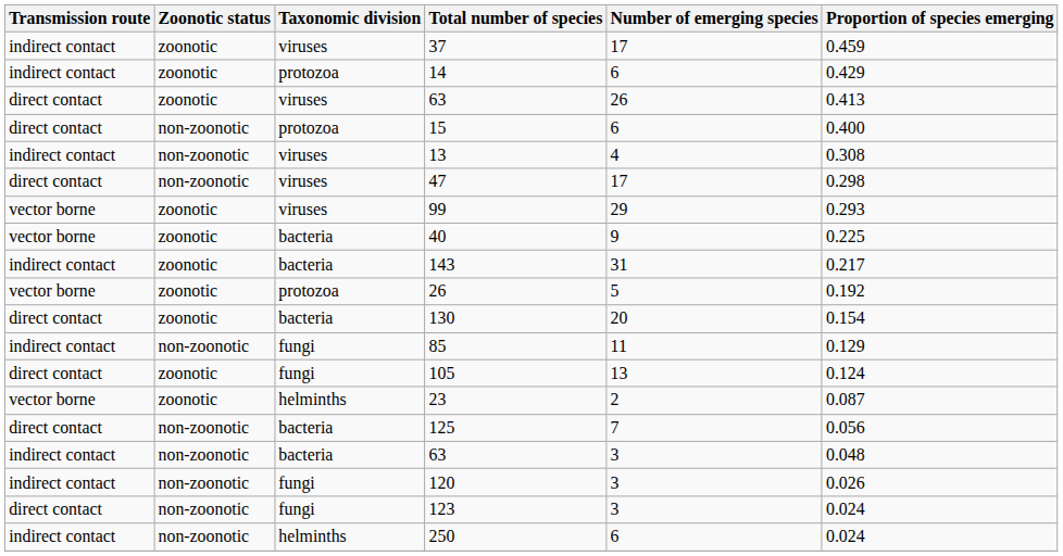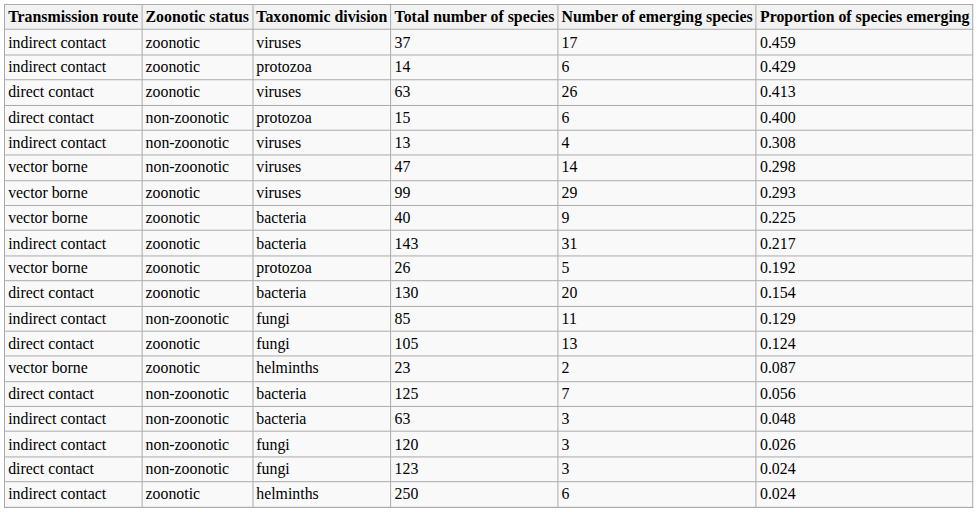47 | Transmission route: direct contact -> vector borne
47 | Number of emerging species: 17 -> 14
250 | Zoonotic status: non-zoonotic -> zoonotic
